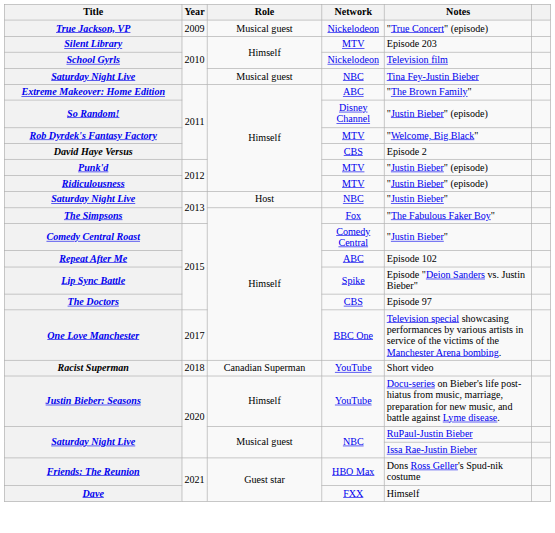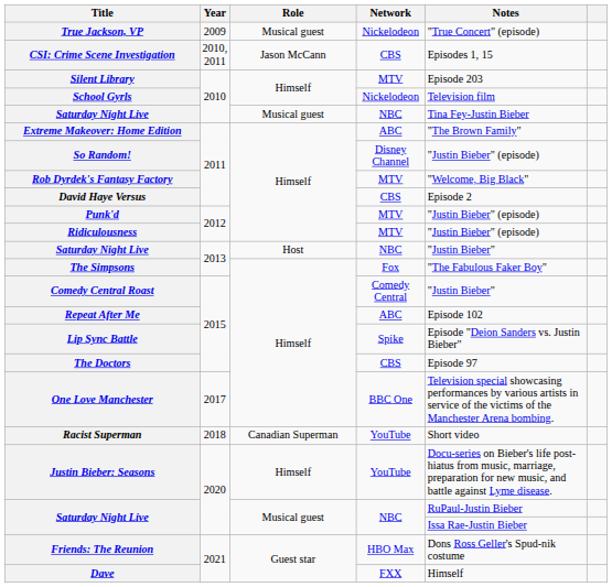+ row: CSI: Crime Scene Investigation | 2010, 2011 | Jason McCann | CBS | Episodes 1, 15
